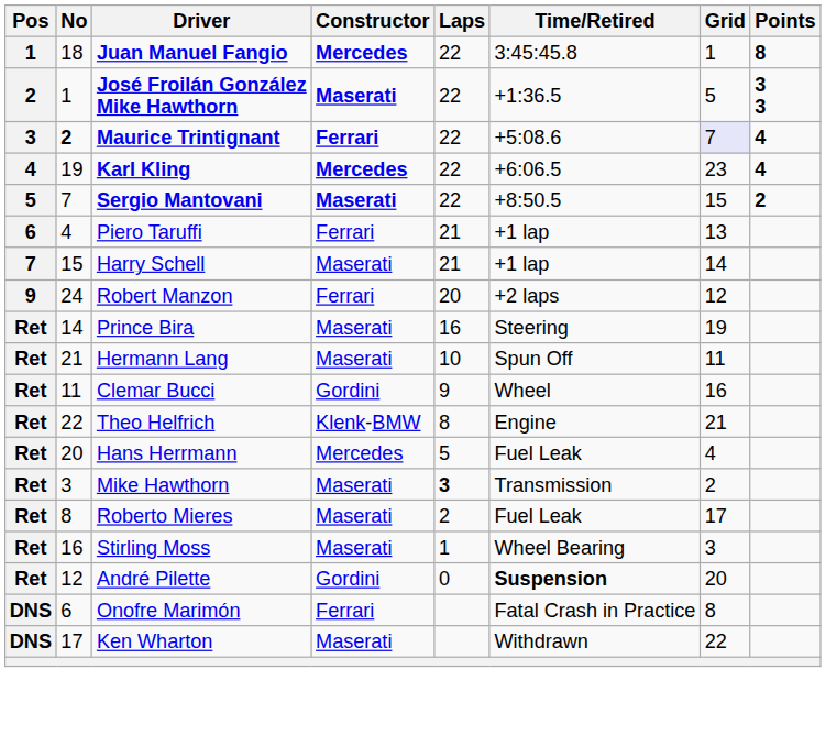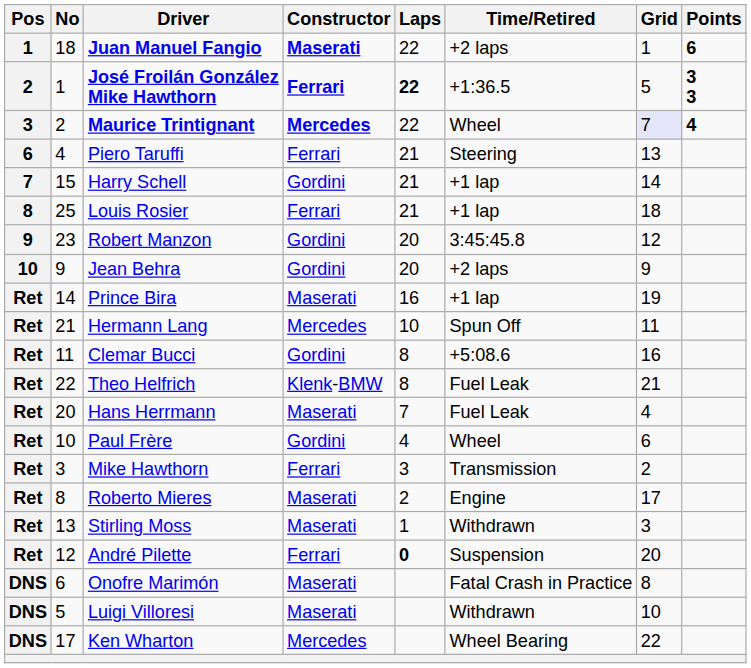Juan Manuel Fangio | Constructor: Mercedes -> Maserati
Juan Manuel Fangio | Time/Retired: 3:45:45.8 -> +2 laps
Juan Manuel Fangio | Points: 8 -> 6
José Froilán González Mike Hawthorn | Constructor: Maserati -> Ferrari
José Froilán González Mike Hawthorn | Laps: normal -> bold
Maurice Trintignant | No: bold -> normal
Maurice Trintignant | Constructor: Ferrari -> Mercedes
Maurice Trintignant | Time/Retired: +5:08.6 -> Wheel
- row: 4 | 19 | Karl Kling | Mercedes | 22 | +6:06.5 | 23 | 4
- row: 5 | 7 | Sergio Mantovani | Maserati | 22 | +8:50.5 | 15 | 2
Piero Taruffi | Time/Retired: +1 lap -> Steering
Harry Schell | Constructor: Maserati -> Gordini
+ row: 8 | 25 | Louis Rosier | Ferrari | 21 | +1 lap | 18
Robert Manzon | No: 24 -> 23
Robert Manzon | Constructor: Ferrari -> Gordini
Robert Manzon | Time/Retired: +2 laps -> 3:45:45.8
+ row: 10 | 9 | Jean Behra | Gordini | 20 | +2 laps | 9
Prince Bira | Time/Retired: Steering -> +1 lap
Hermann Lang | Constructor: Maserati -> Mercedes
Clemar Bucci | Laps: 9 -> 8
Clemar Bucci | Time/Retired: Wheel -> +5:08.6
Theo Helfrich | Time/Retired: Engine -> Fuel Leak
Hans Herrmann | Constructor: Mercedes -> Maserati
Hans Herrmann | Laps: 5 -> 7
+ row: Ret | 10 | Paul Frère | Gordini | 4 | Wheel | 6
Mike Hawthorn | Constructor: Maserati -> Ferrari
Mike Hawthorn | Laps: bold -> normal
Roberto Mieres | Time/Retired: Fuel Leak -> Engine
Stirling Moss | No: 16 -> 13
Stirling Moss | Time/Retired: Wheel Bearing -> Withdrawn
André Pilette | Constructor: Gordini -> Ferrari
André Pilette | Laps: normal -> bold
André Pilette | Time/Retired: bold -> normal
Onofre Marimón | Constructor: Ferrari -> Maserati
+ row: DNS | 5 | Luigi Villoresi | Maserati | Withdrawn | 10
Ken Wharton | Constructor: Maserati -> Mercedes
Ken Wharton | Time/Retired: Withdrawn -> Wheel Bearing
